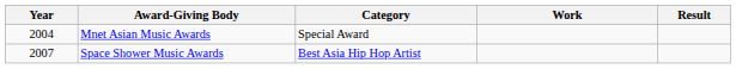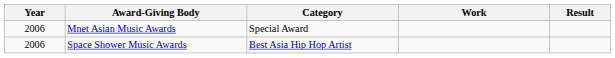Mnet Asian Music Awards | Year: 2004 -> 2006
Space Shower Music Awards | Year: 2007 -> 2006
